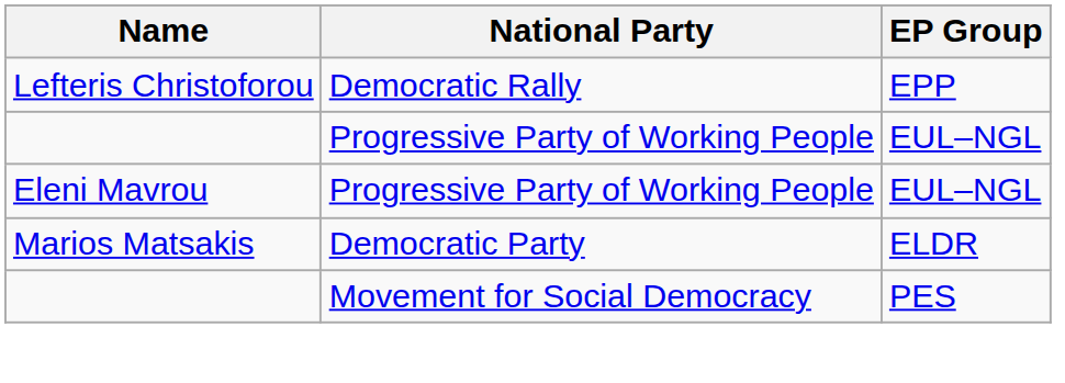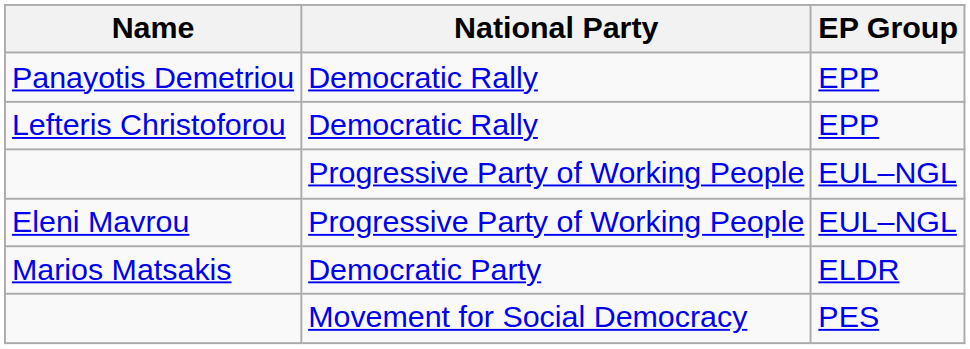+ row: Panayotis Demetriou | Democratic Rally | EPP
